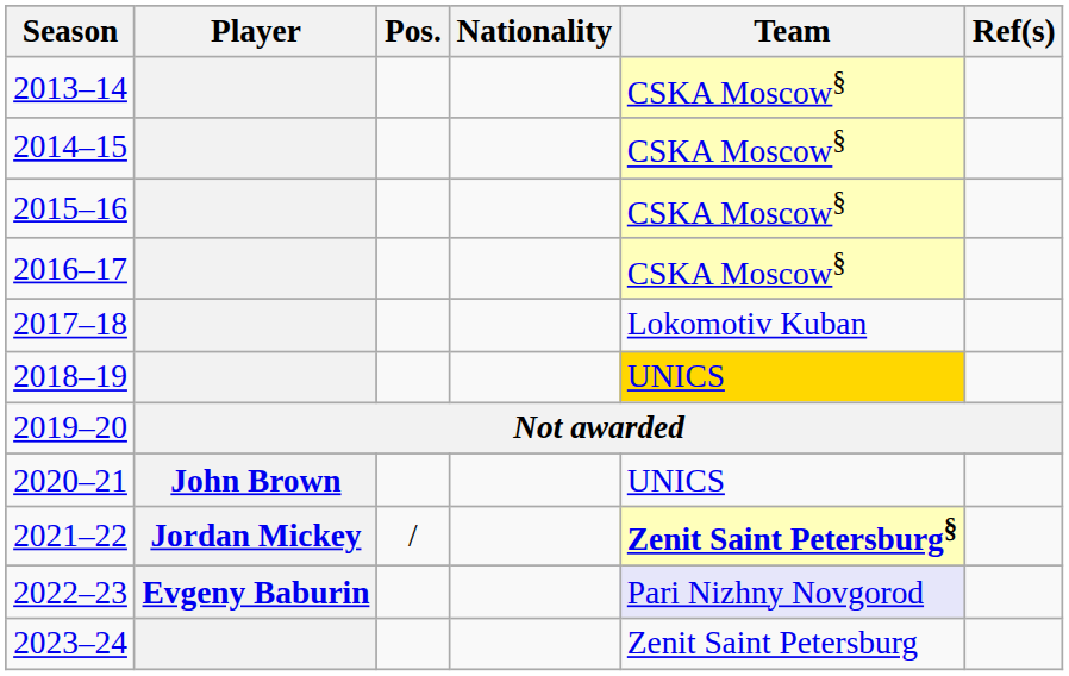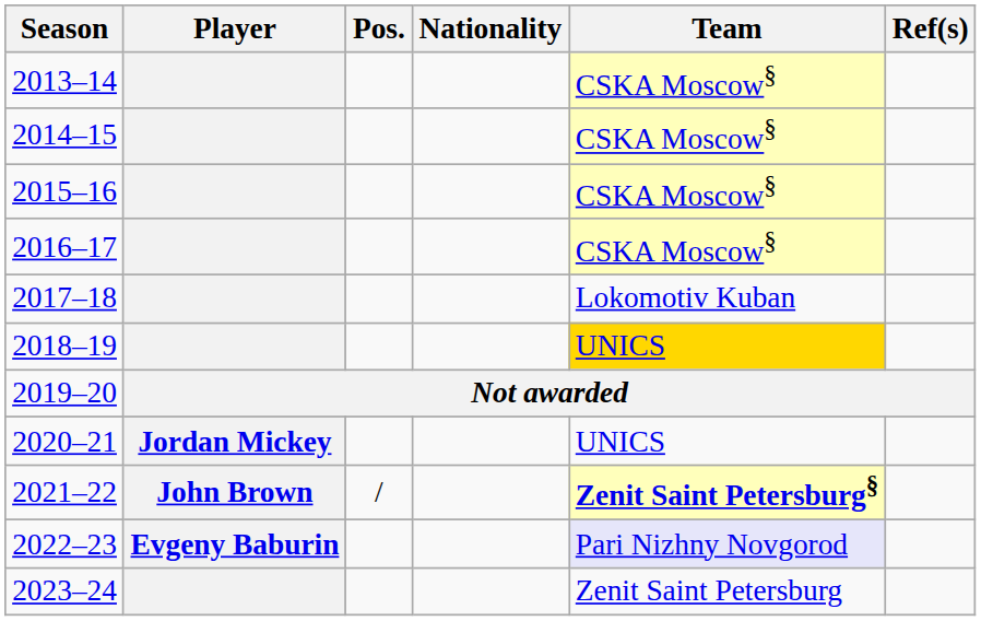2020–21 | Player: John Brown -> Jordan Mickey
2021–22 | Player: Jordan Mickey -> John Brown
